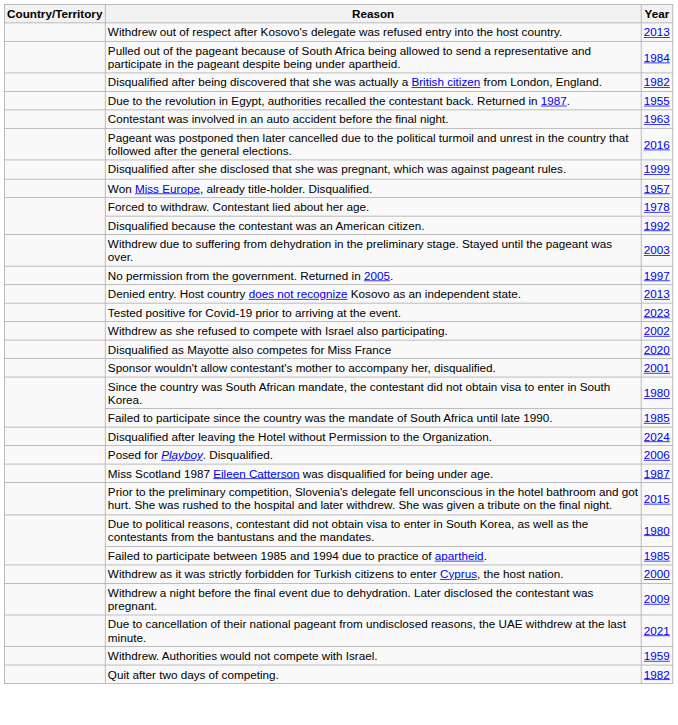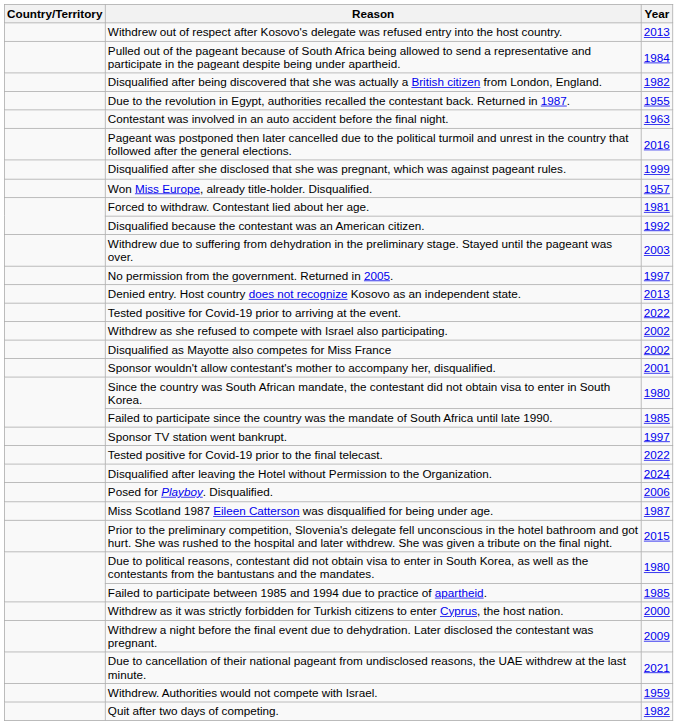Forced to withdraw. Contestant lied about her age. | Year: 1978 -> 1981
Tested positive for Covid-19 prior to arriving at the event. | Year: 2023 -> 2022
Disqualified as Mayotte also competes for Miss France | Year: 2020 -> 2002
+ row: Sponsor TV station went bankrupt. | 1997
+ row: Tested positive for Covid-19 prior to the final telecast. | 2022
